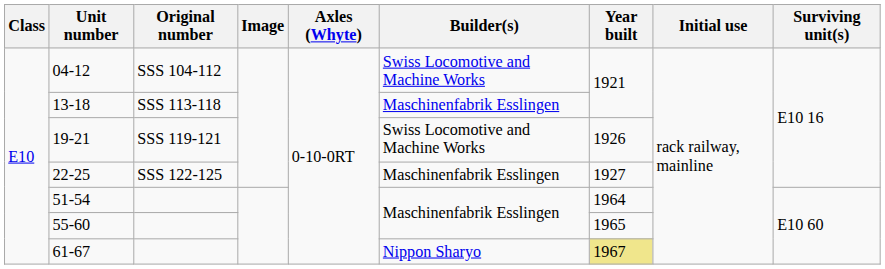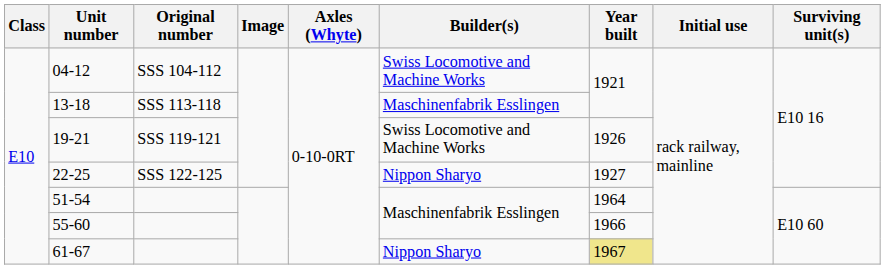22-25 | Builder(s): Maschinenfabrik Esslingen -> Nippon Sharyo
55-60 | Year built: 1965 -> 1966
